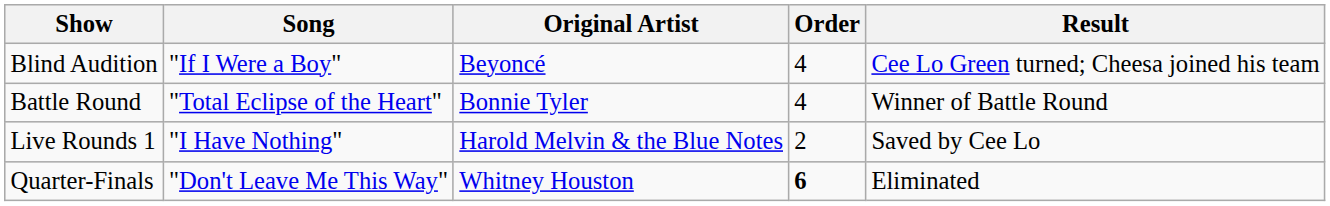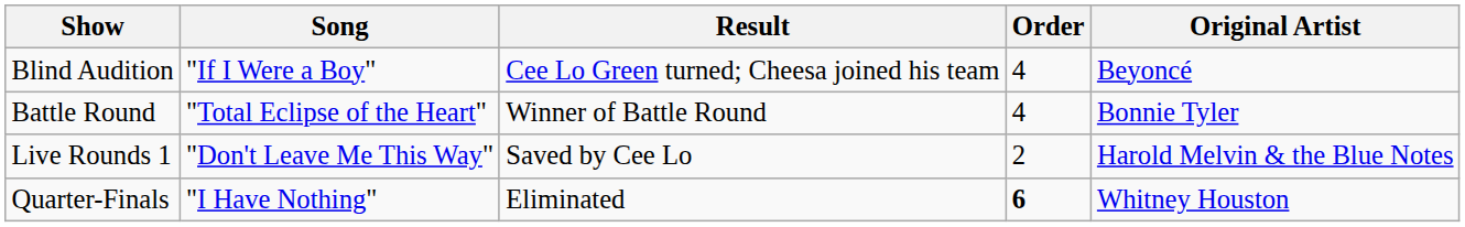columns swapped: Original Artist <-> Result
Live Rounds 1 | Song: "I Have Nothing" -> "Don't Leave Me This Way"
Quarter-Finals | Song: "Don't Leave Me This Way" -> "I Have Nothing"
